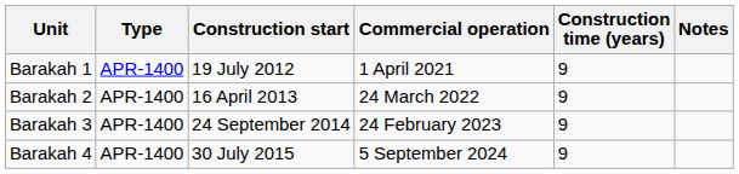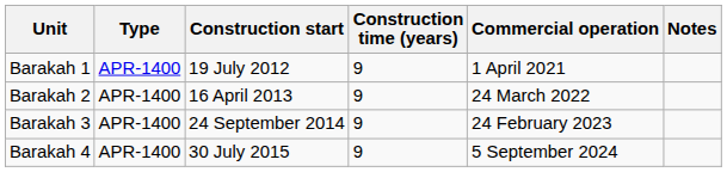columns swapped: Commercial operation <-> Construction time (years)
